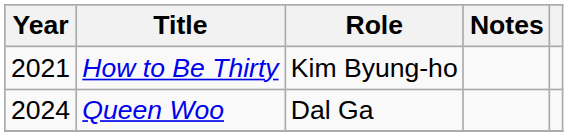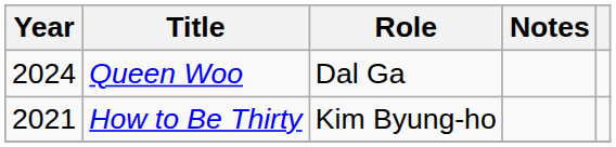rows swapped: How to Be Thirty <-> Queen Woo
